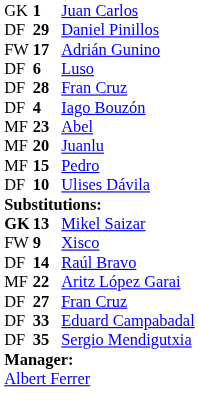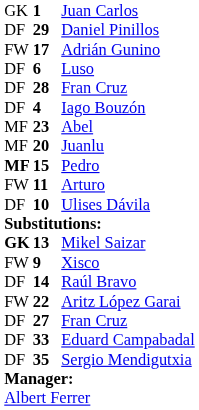Pedro | column 1: normal -> bold
+ row: FW | 11 | Arturo
Aritz López Garai | column 1: MF -> FW
